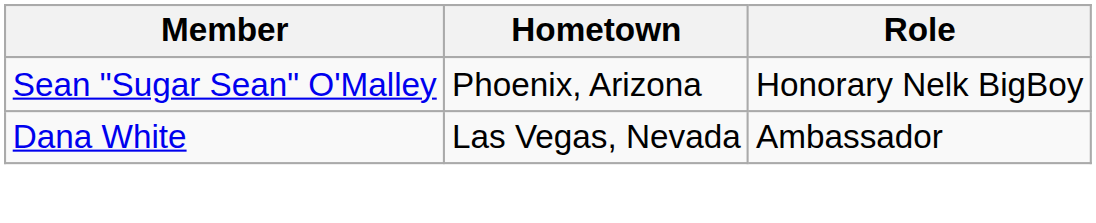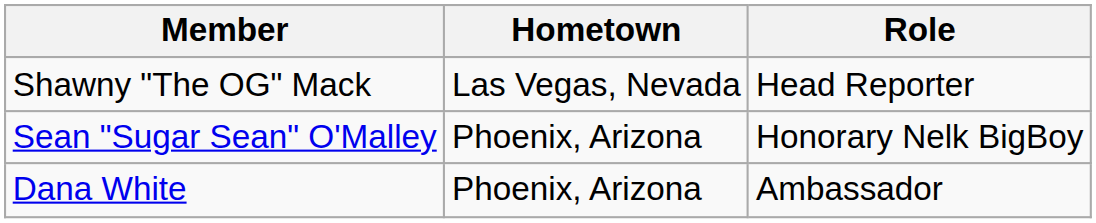+ row: Shawny "The OG" Mack | Las Vegas, Nevada | Head Reporter
Dana White | Hometown: Las Vegas, Nevada -> Phoenix, Arizona
